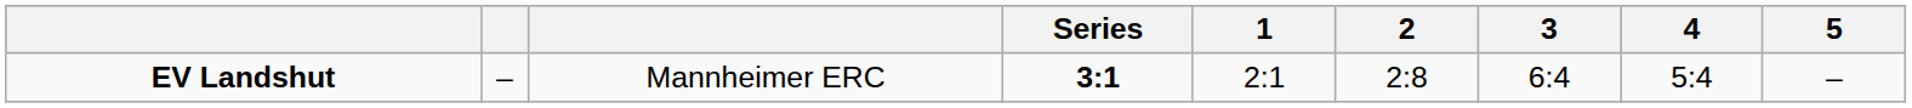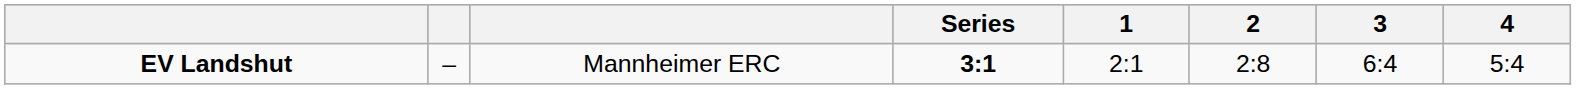- column: 5 | –
